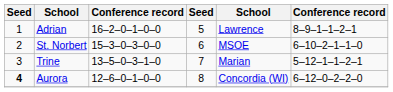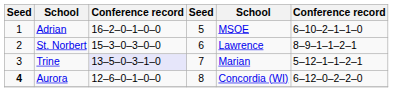Adrian | column 5: Lawrence -> MSOE
Adrian | column 6: 8–9–1–1–2–1 -> 6–10–2–1–1–0
St. Norbert | column 5: MSOE -> Lawrence
St. Norbert | column 6: 6–10–2–1–1–0 -> 8–9–1–1–2–1
Trine | column 3: no background -> lavender background
